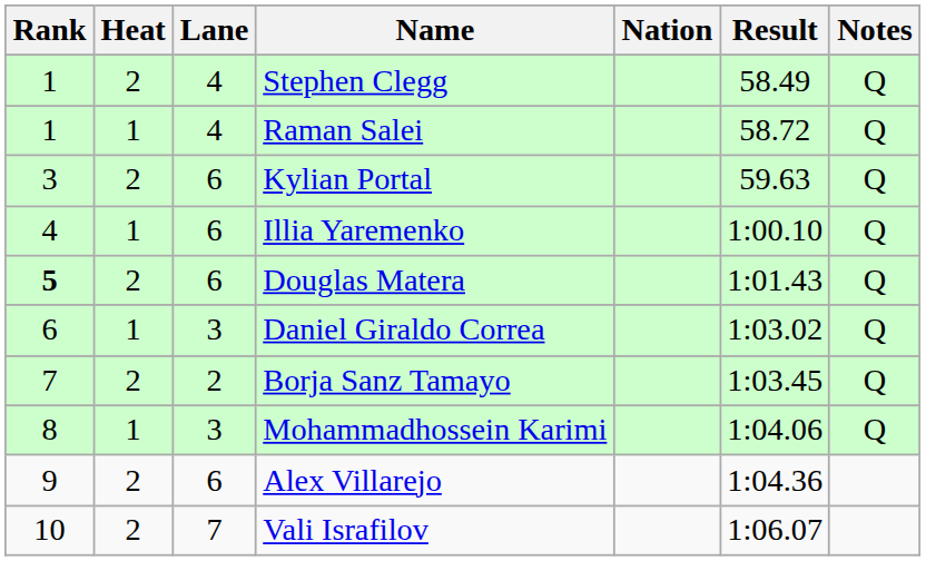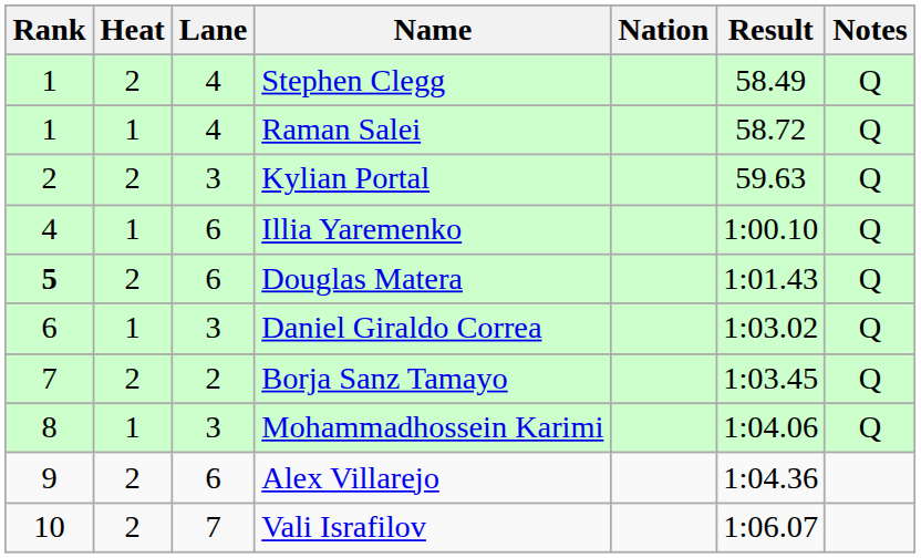Kylian Portal | Rank: 3 -> 2
Kylian Portal | Lane: 6 -> 3
